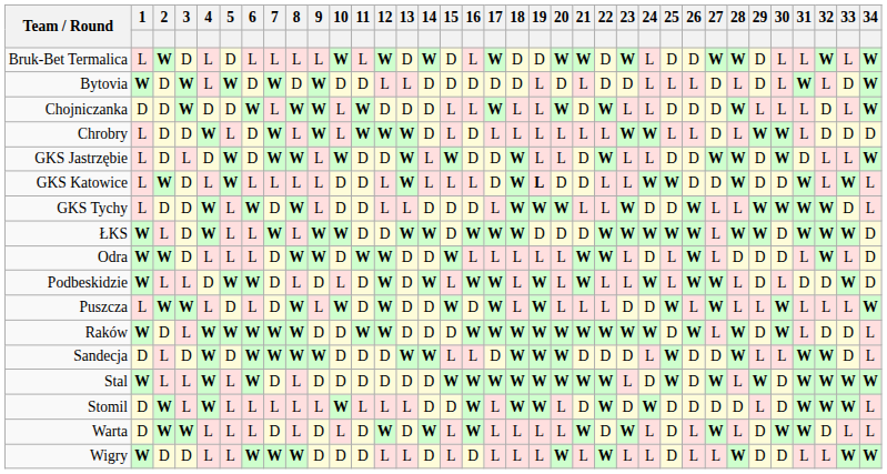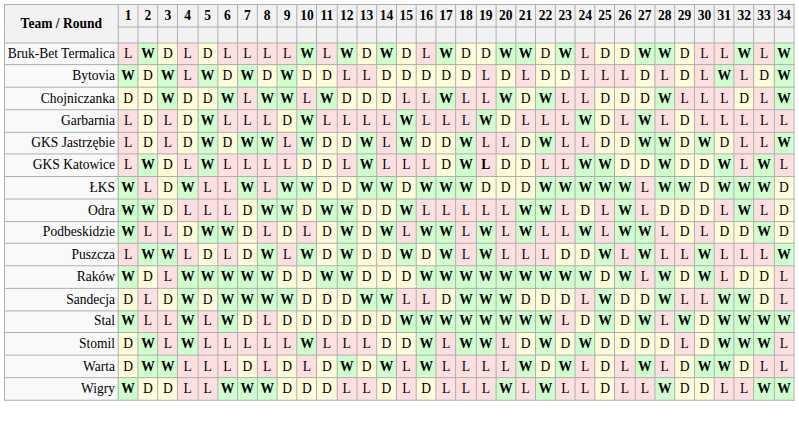- row: Chrobry | L | D | D | W | L | D | W | L | W | L | W | W | W | D | L | D | L | L | L | L | L | L | W | W | L | L | D | L | W | W | L | D | D | D
+ row: Garbarnia | L | D | L | D | W | L | L | L | D | W | L | L | L | L | W | L | L | L | W | D | L | L | L | W | D | L | W | L | D | L | L | L | L | L
- row: GKS Tychy | L | D | D | W | L | W | D | W | L | D | D | L | L | D | D | D | L | W | W | W | L | L | W | D | D | W | L | L | W | W | W | W | D | L
